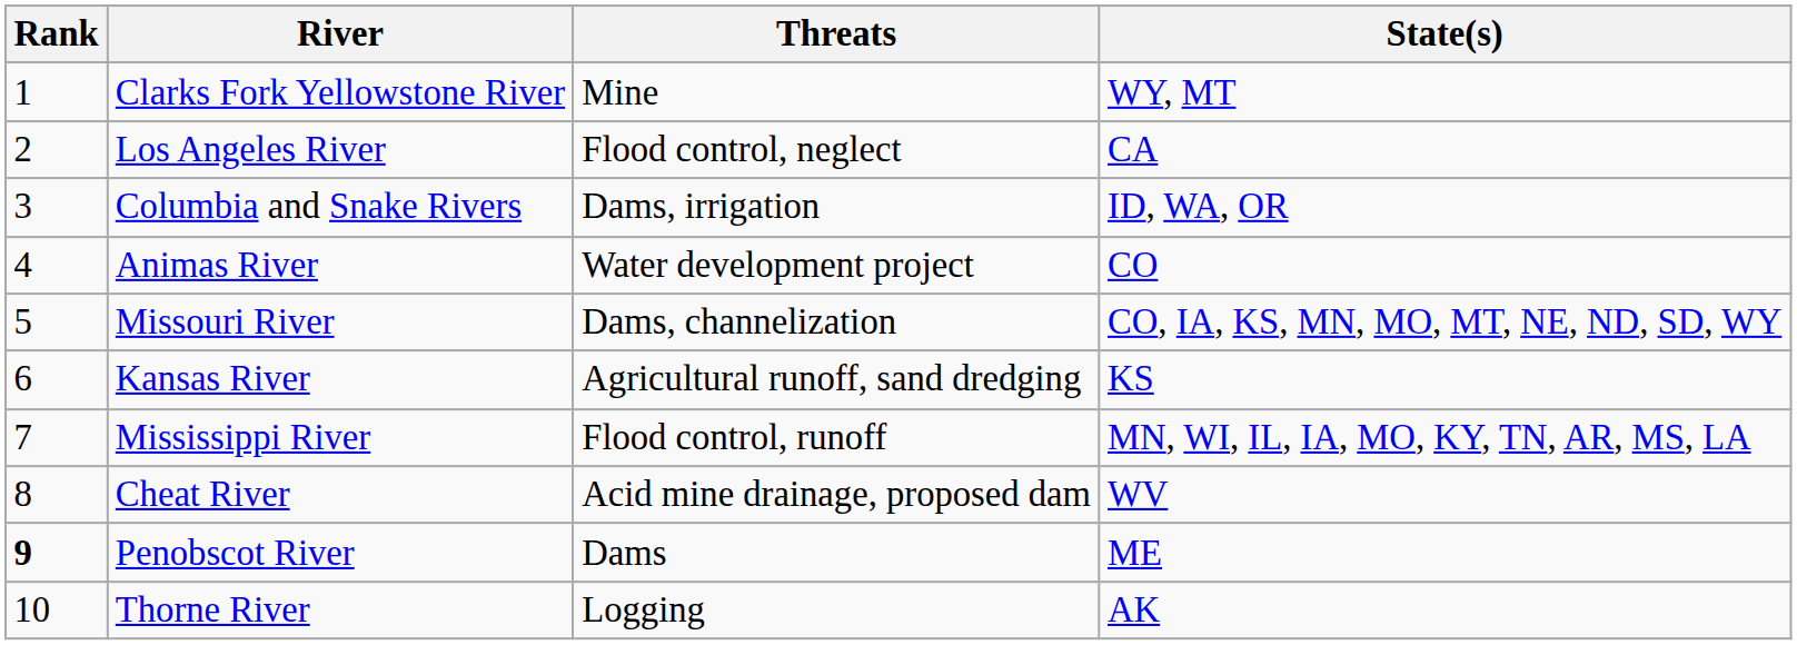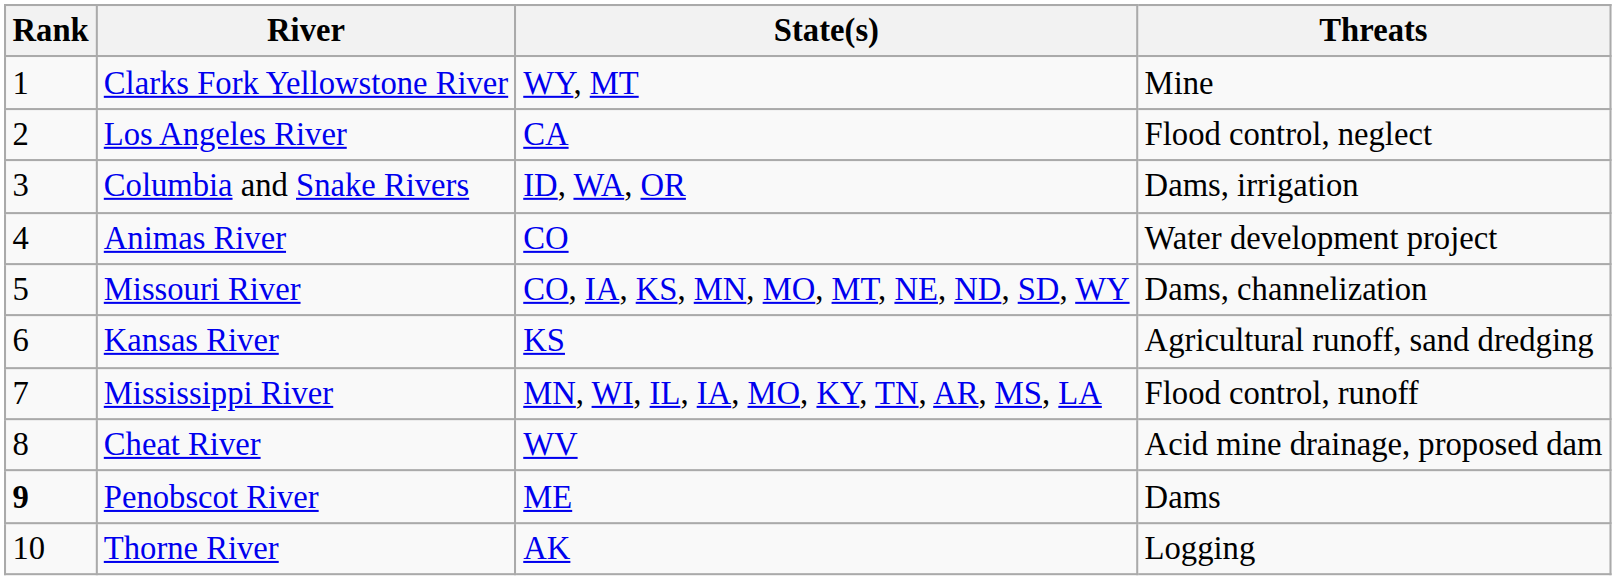columns swapped: State(s) <-> Threats
